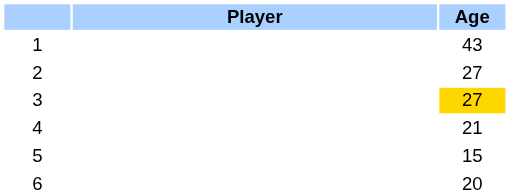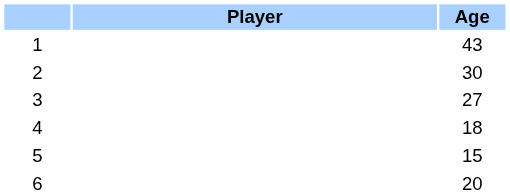2 | Age: 27 -> 30
3 | Age: gold background -> no background
4 | Age: 21 -> 18
